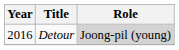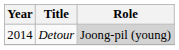Detour | Year: 2016 -> 2014
